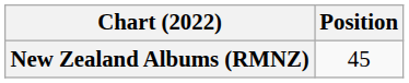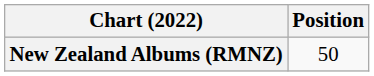New Zealand Albums (RMNZ) | Position: 45 -> 50
